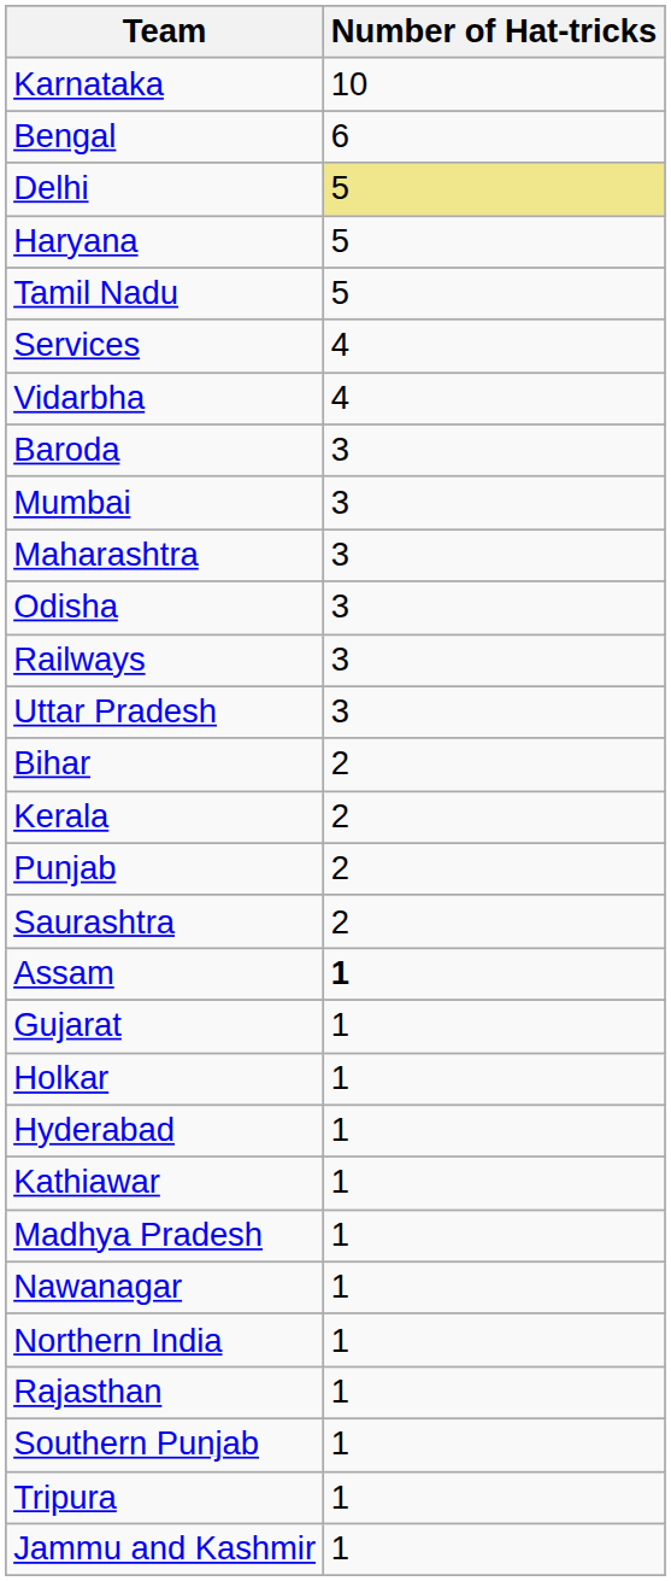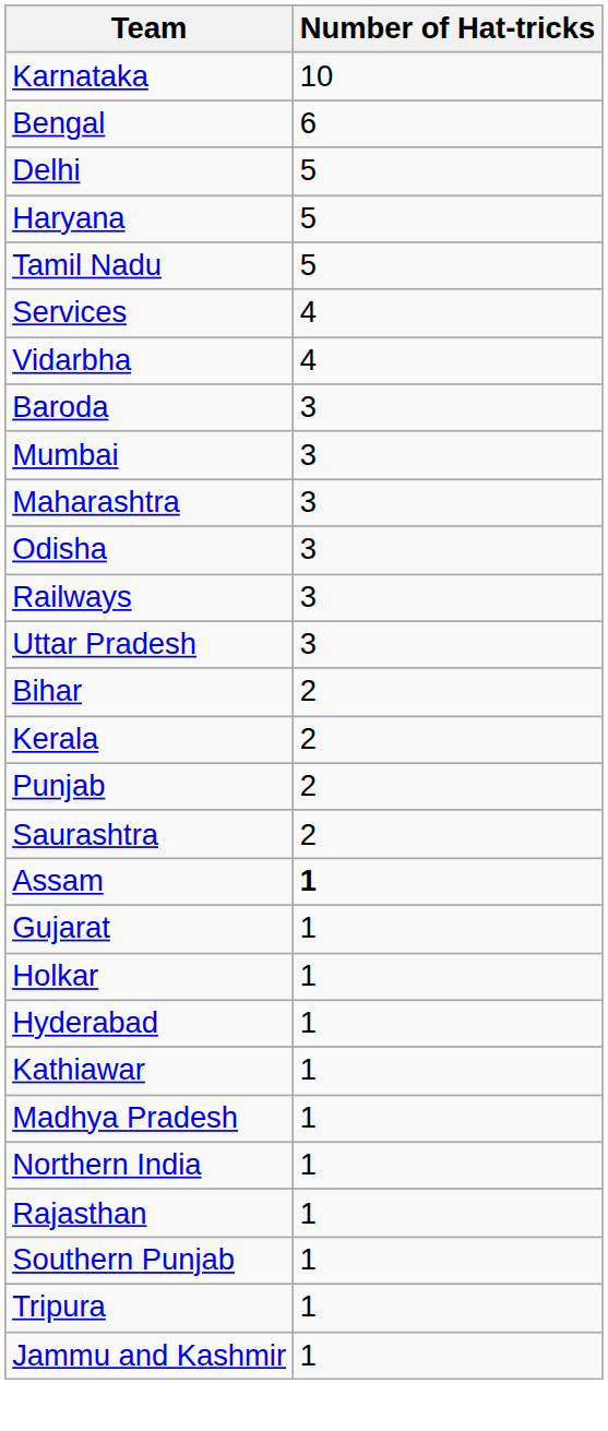Delhi | Number of Hat-tricks: khaki background -> no background
- row: Nawanagar | 1
